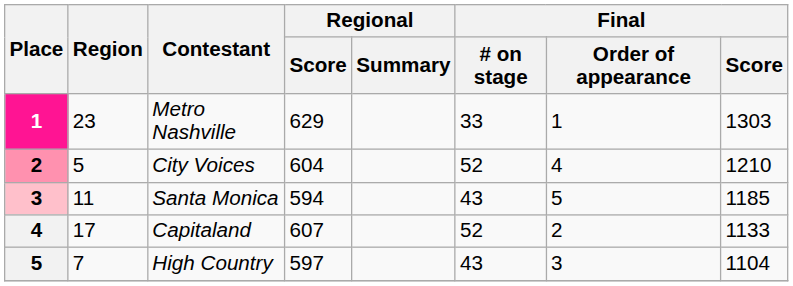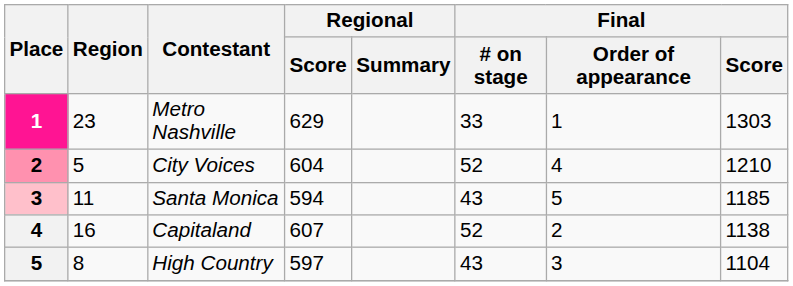Capitaland | Region: 17 -> 16
Capitaland | Final / Score: 1133 -> 1138
High Country | Region: 7 -> 8
